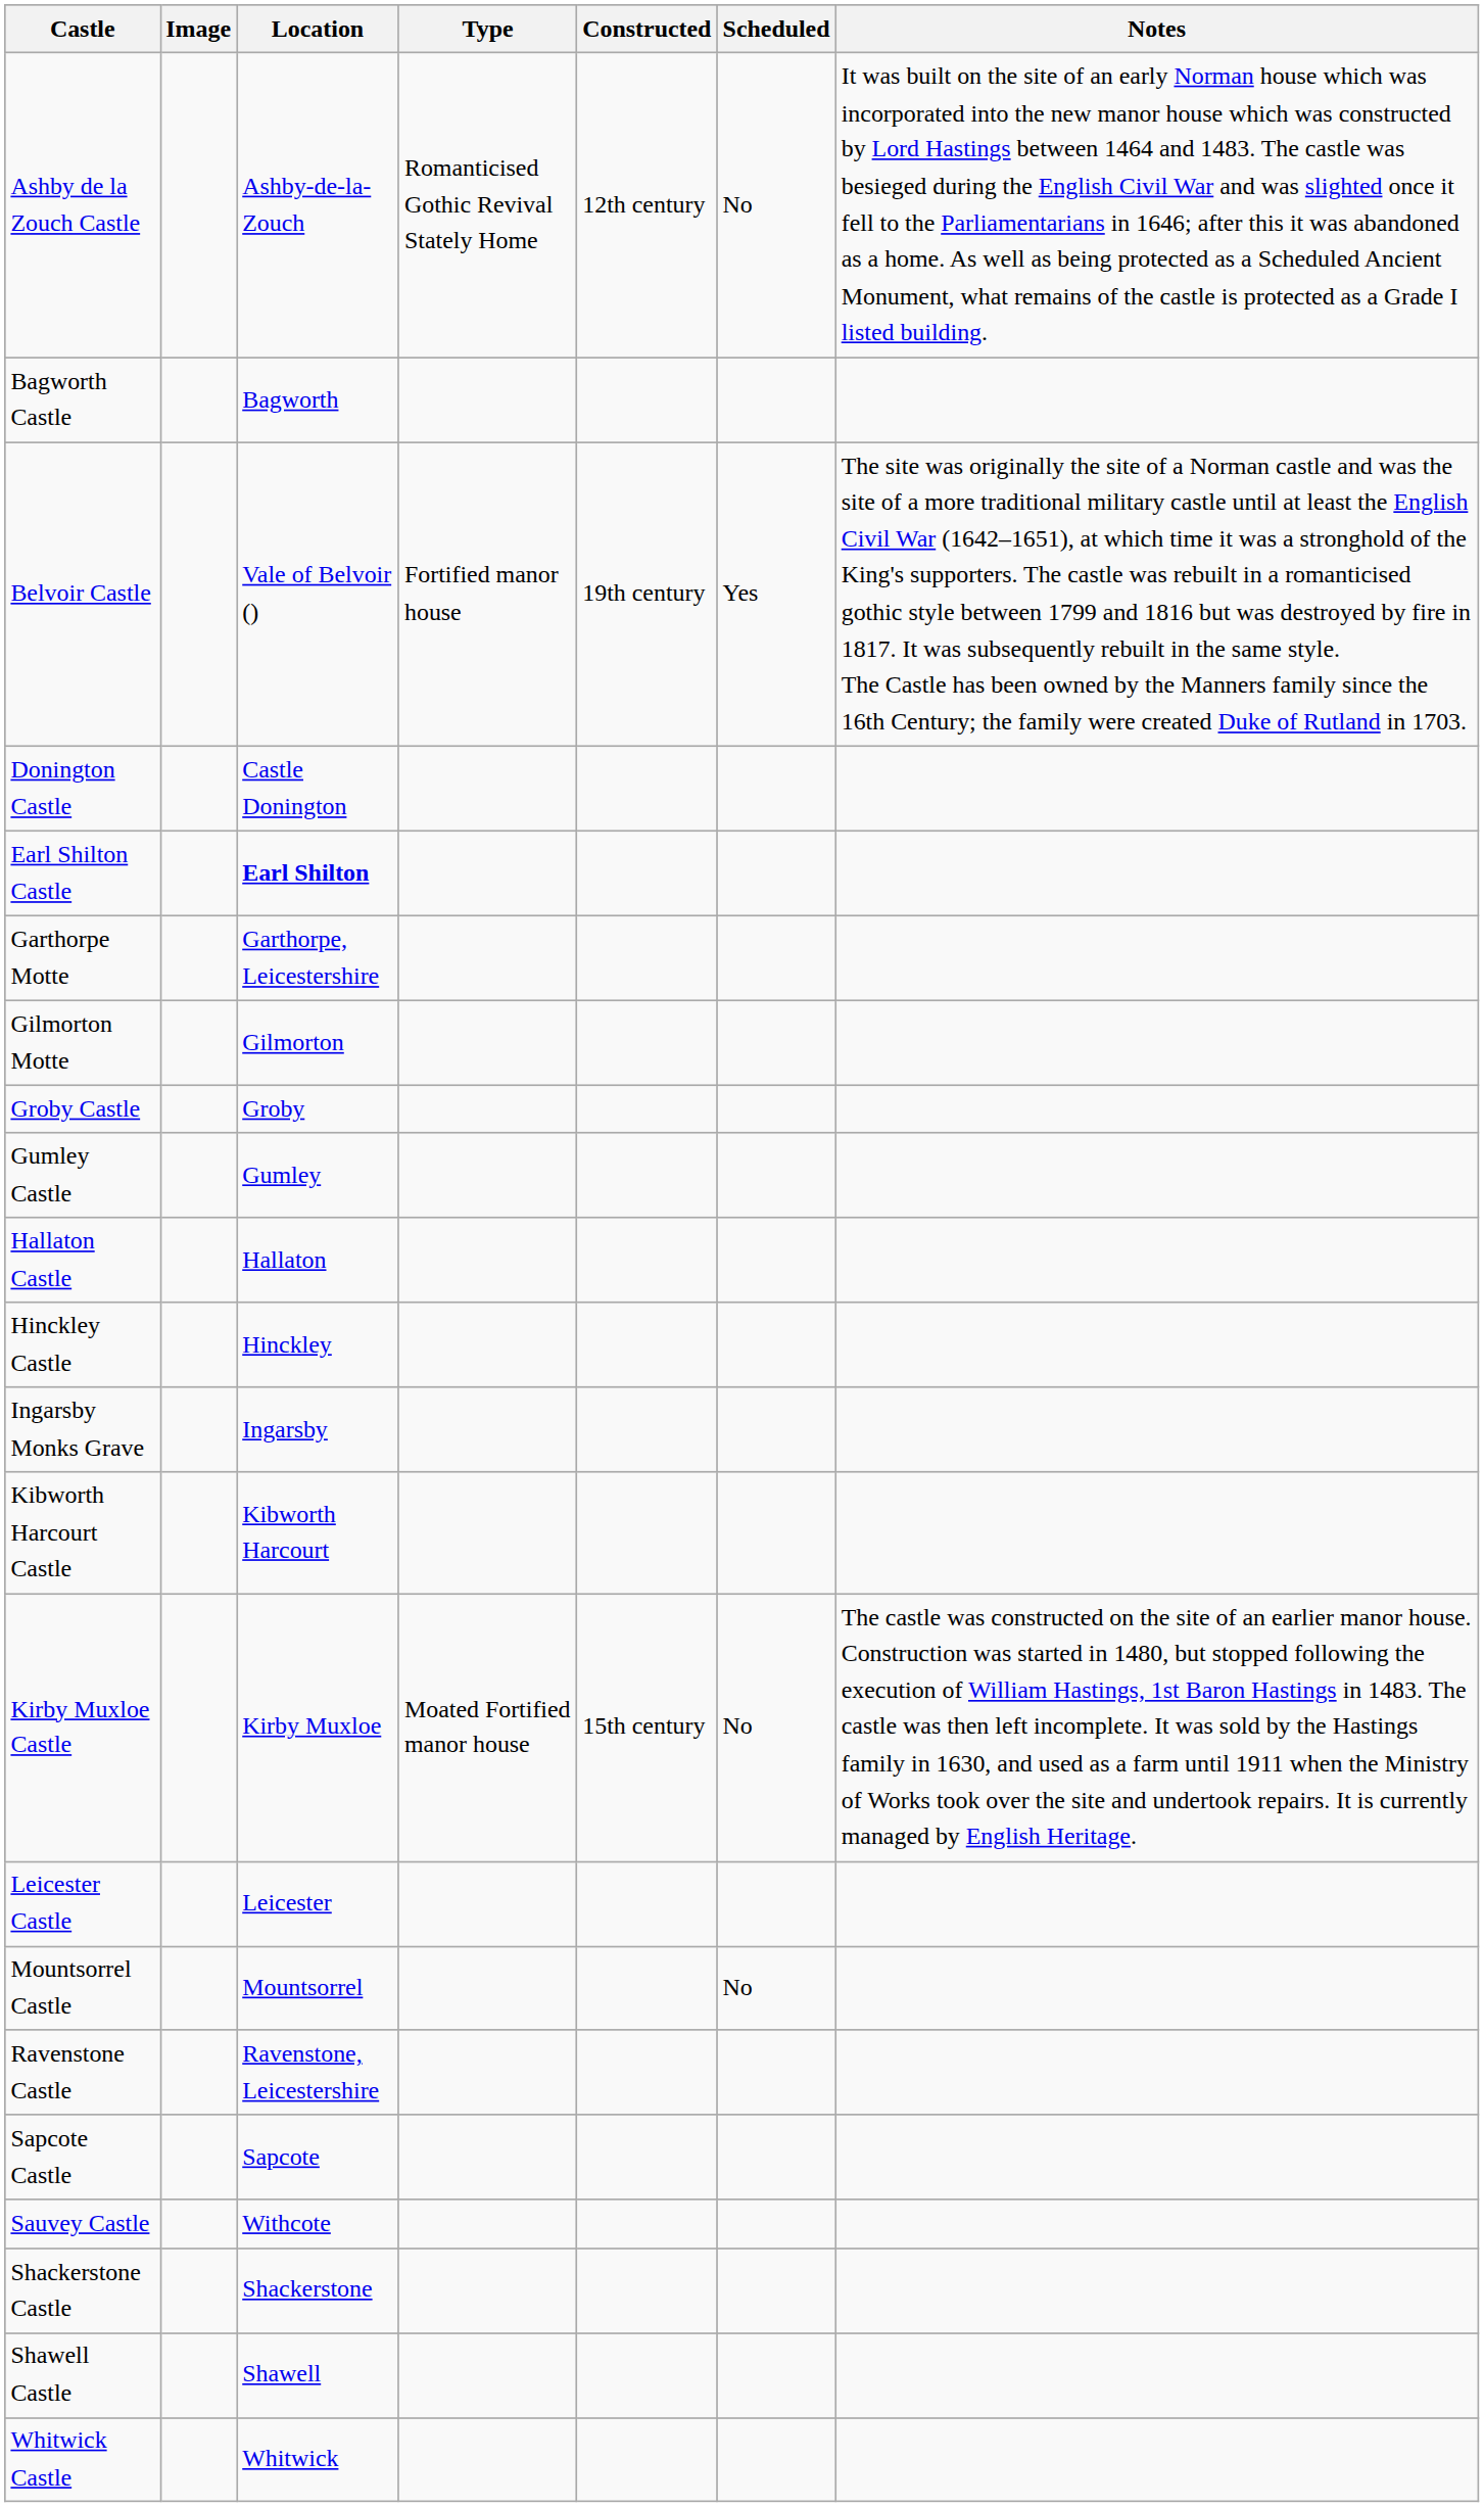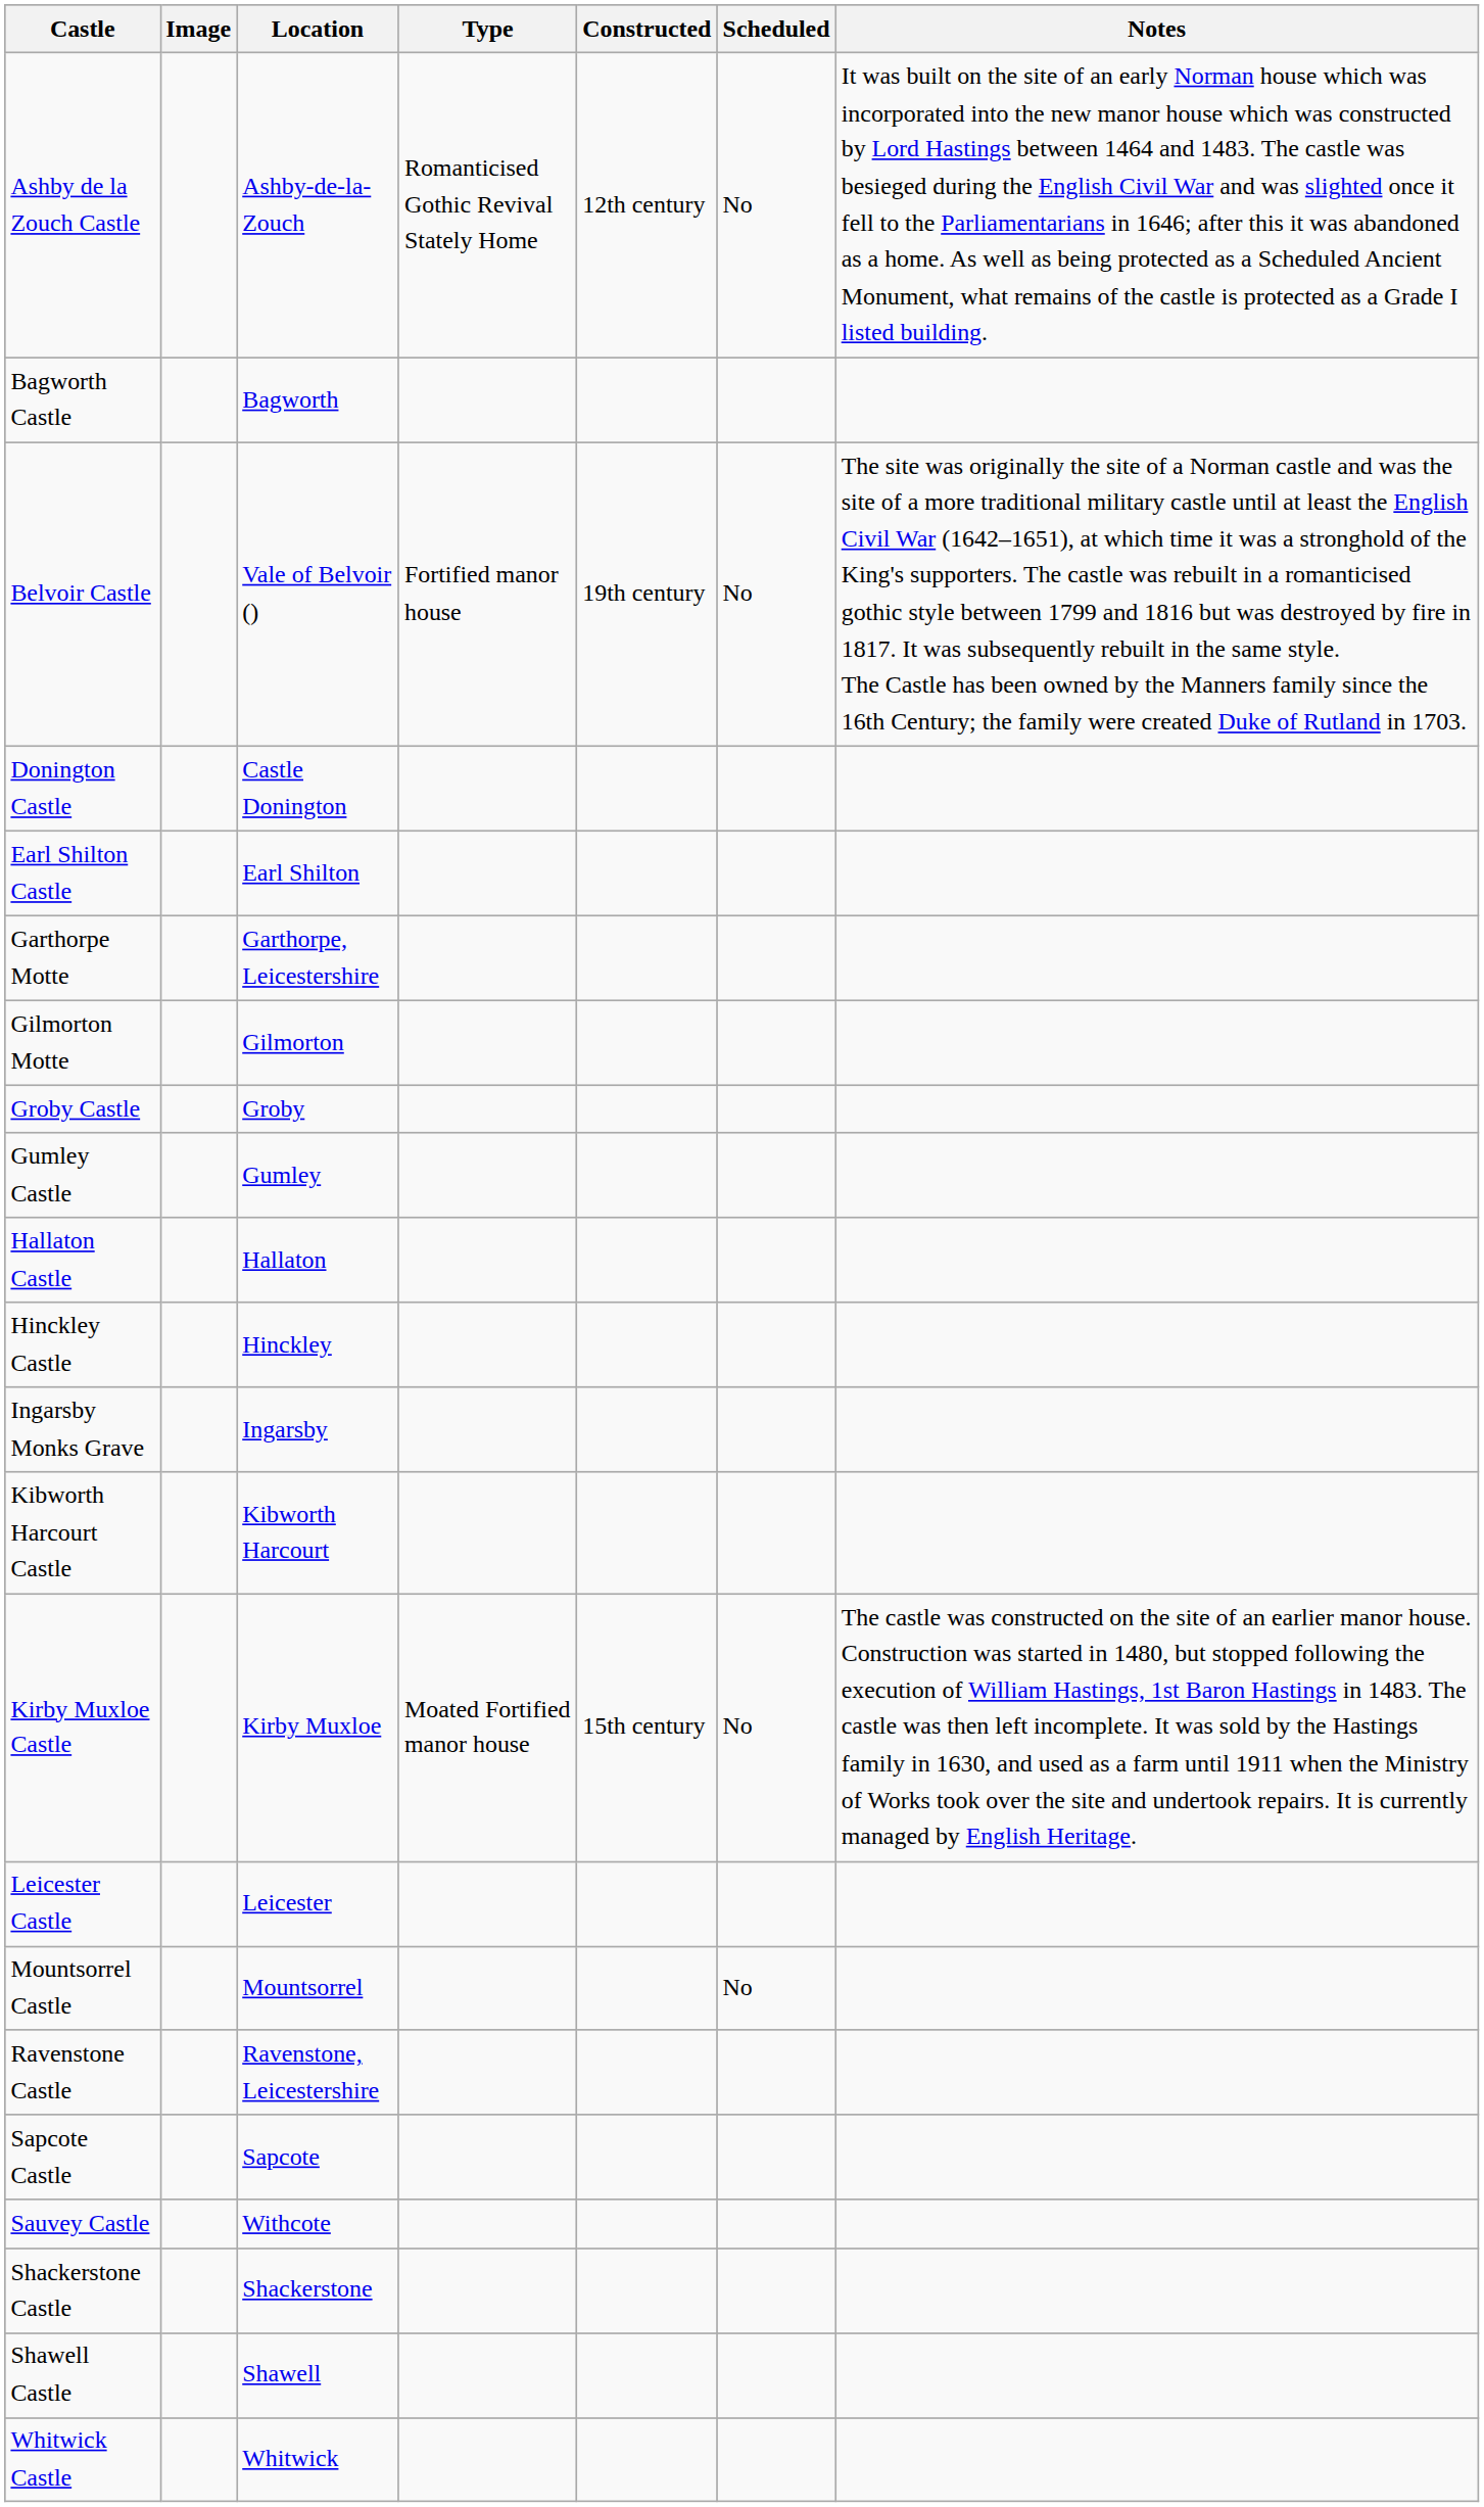Belvoir Castle | Scheduled: Yes -> No
Earl Shilton Castle | Location: bold -> normal
